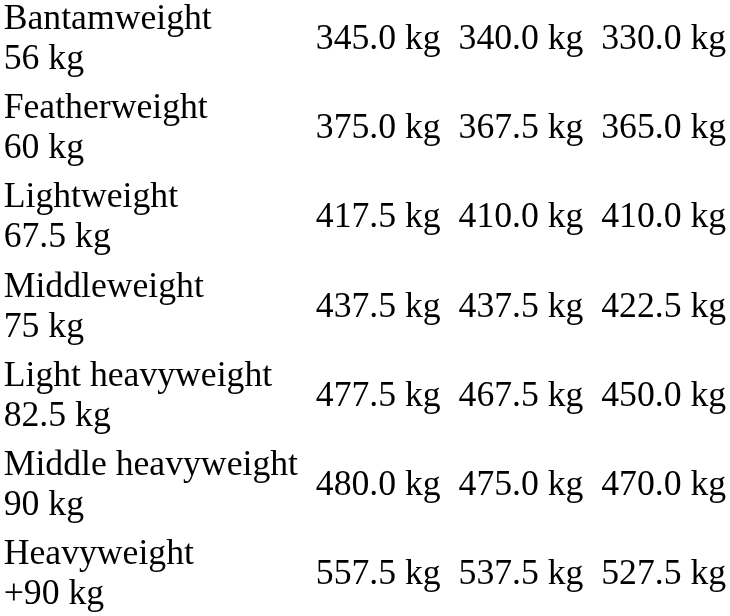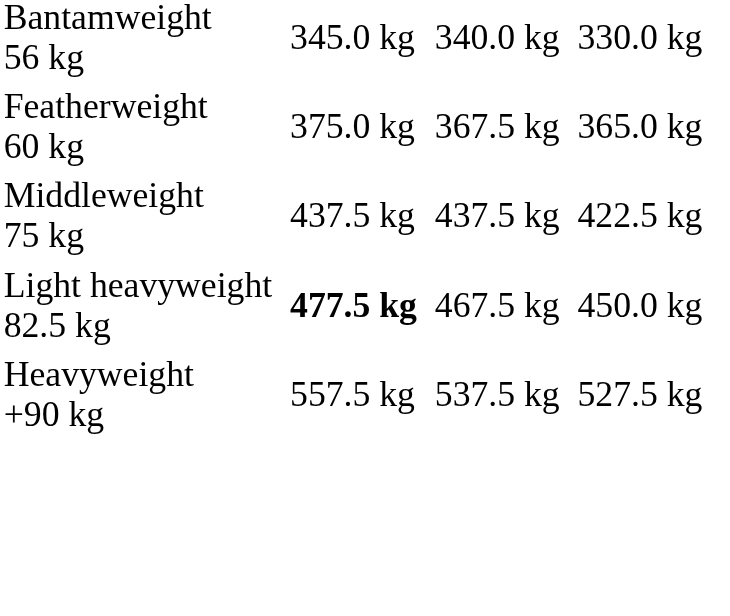- row: Lightweight 67.5 kg | 417.5 kg | 410.0 kg | 410.0 kg
Light heavyweight 82.5 kg | column 3: normal -> bold
- row: Middle heavyweight 90 kg | 480.0 kg | 475.0 kg | 470.0 kg
